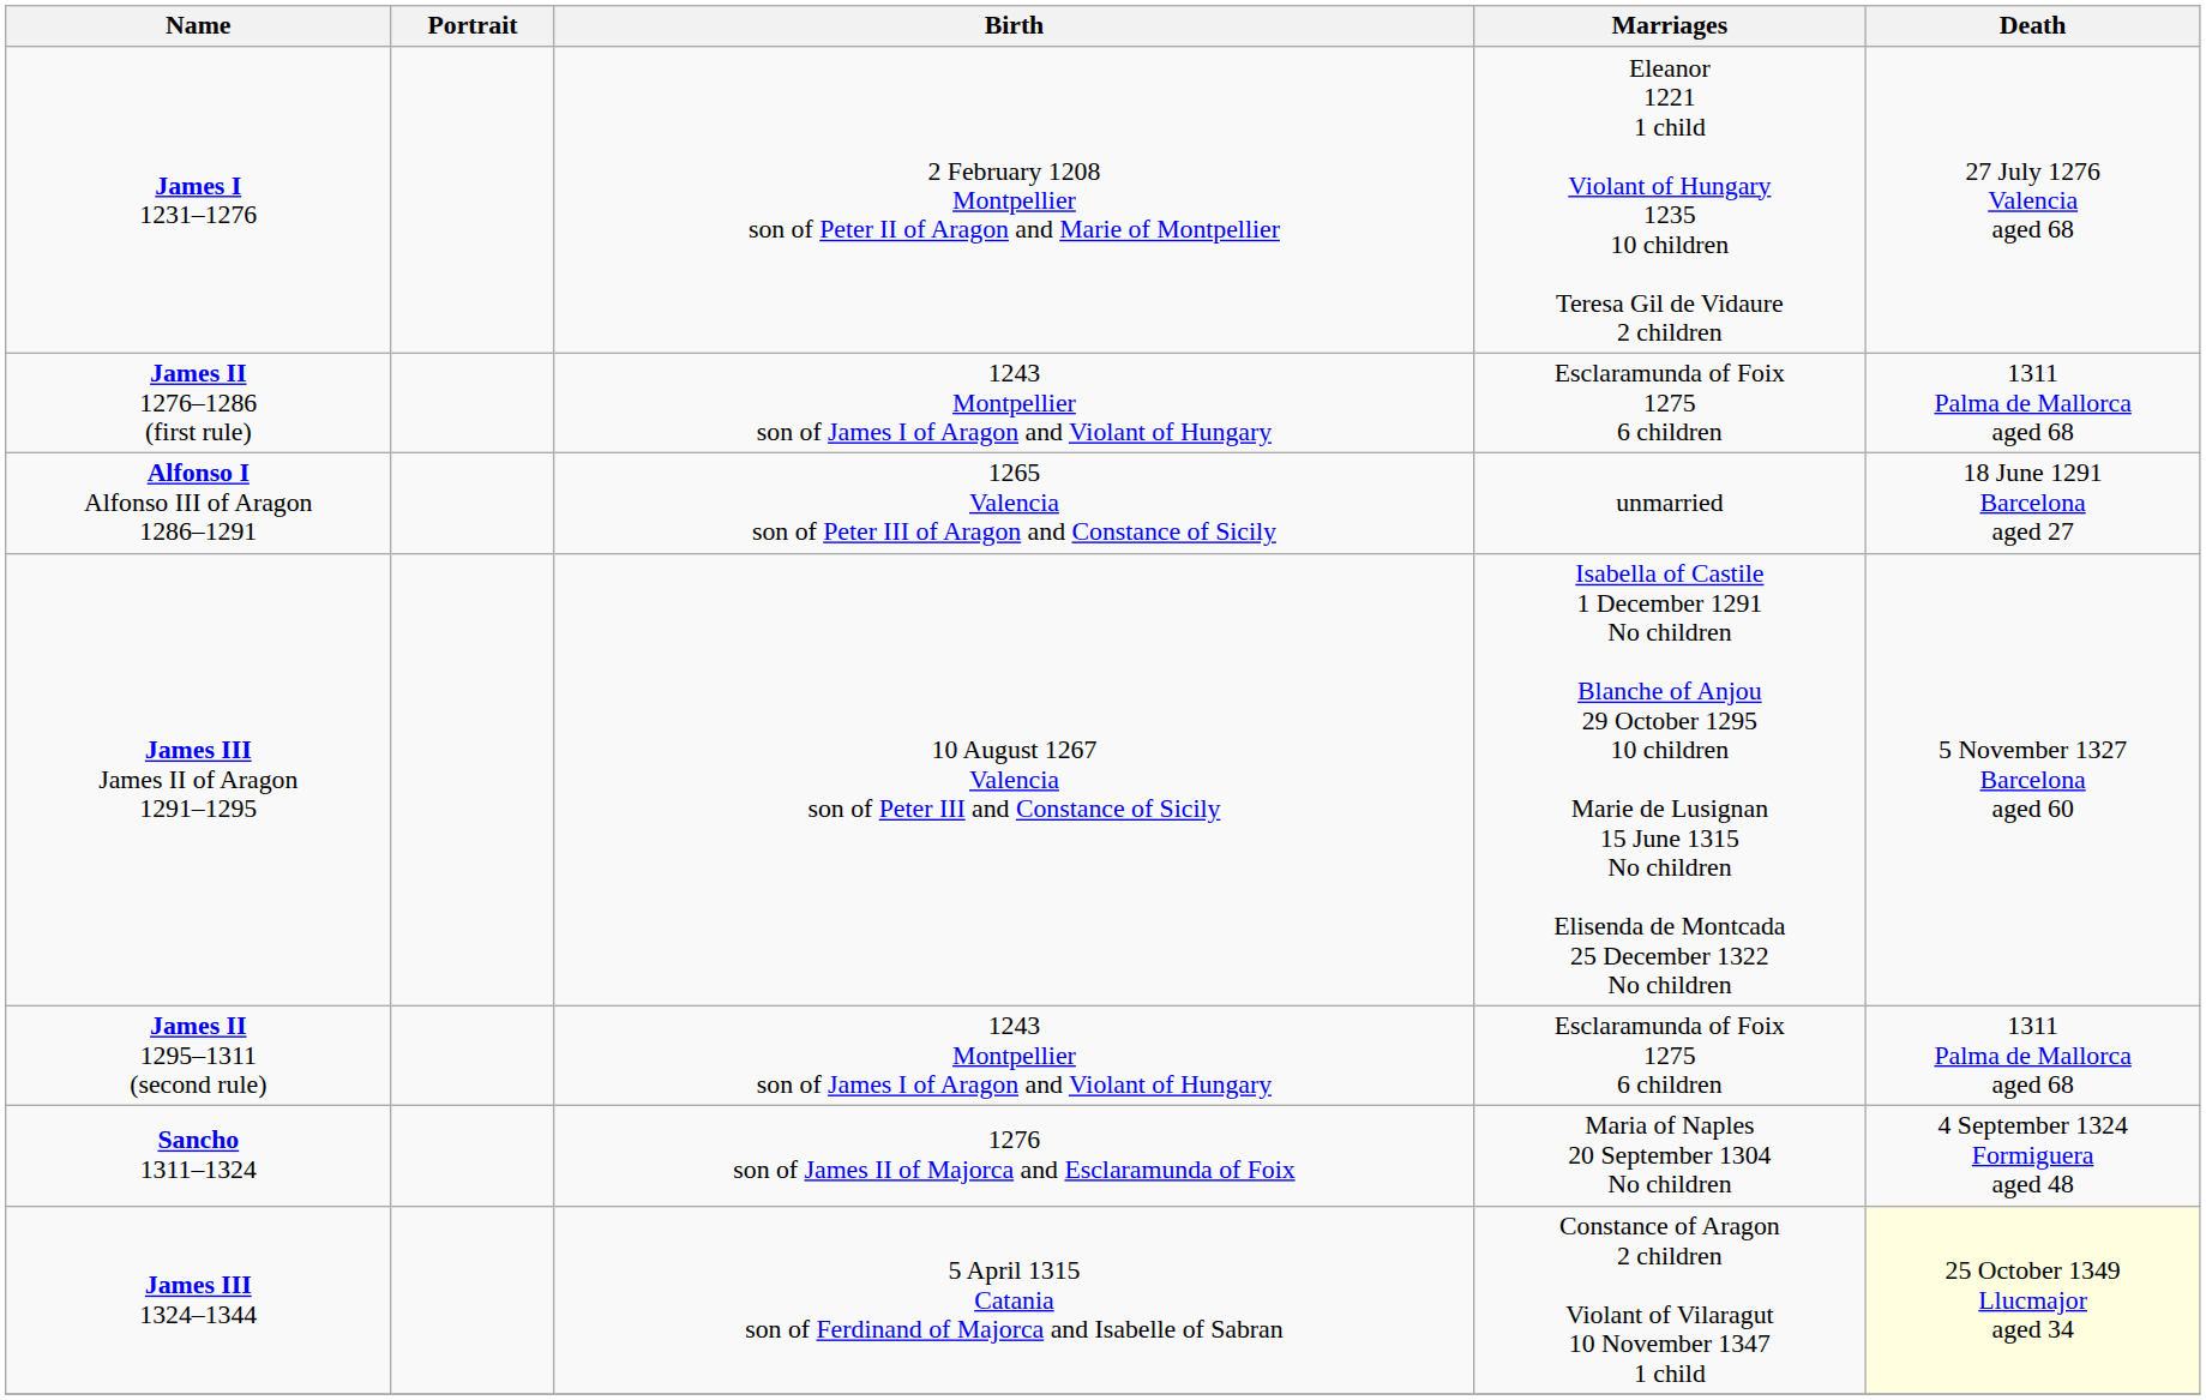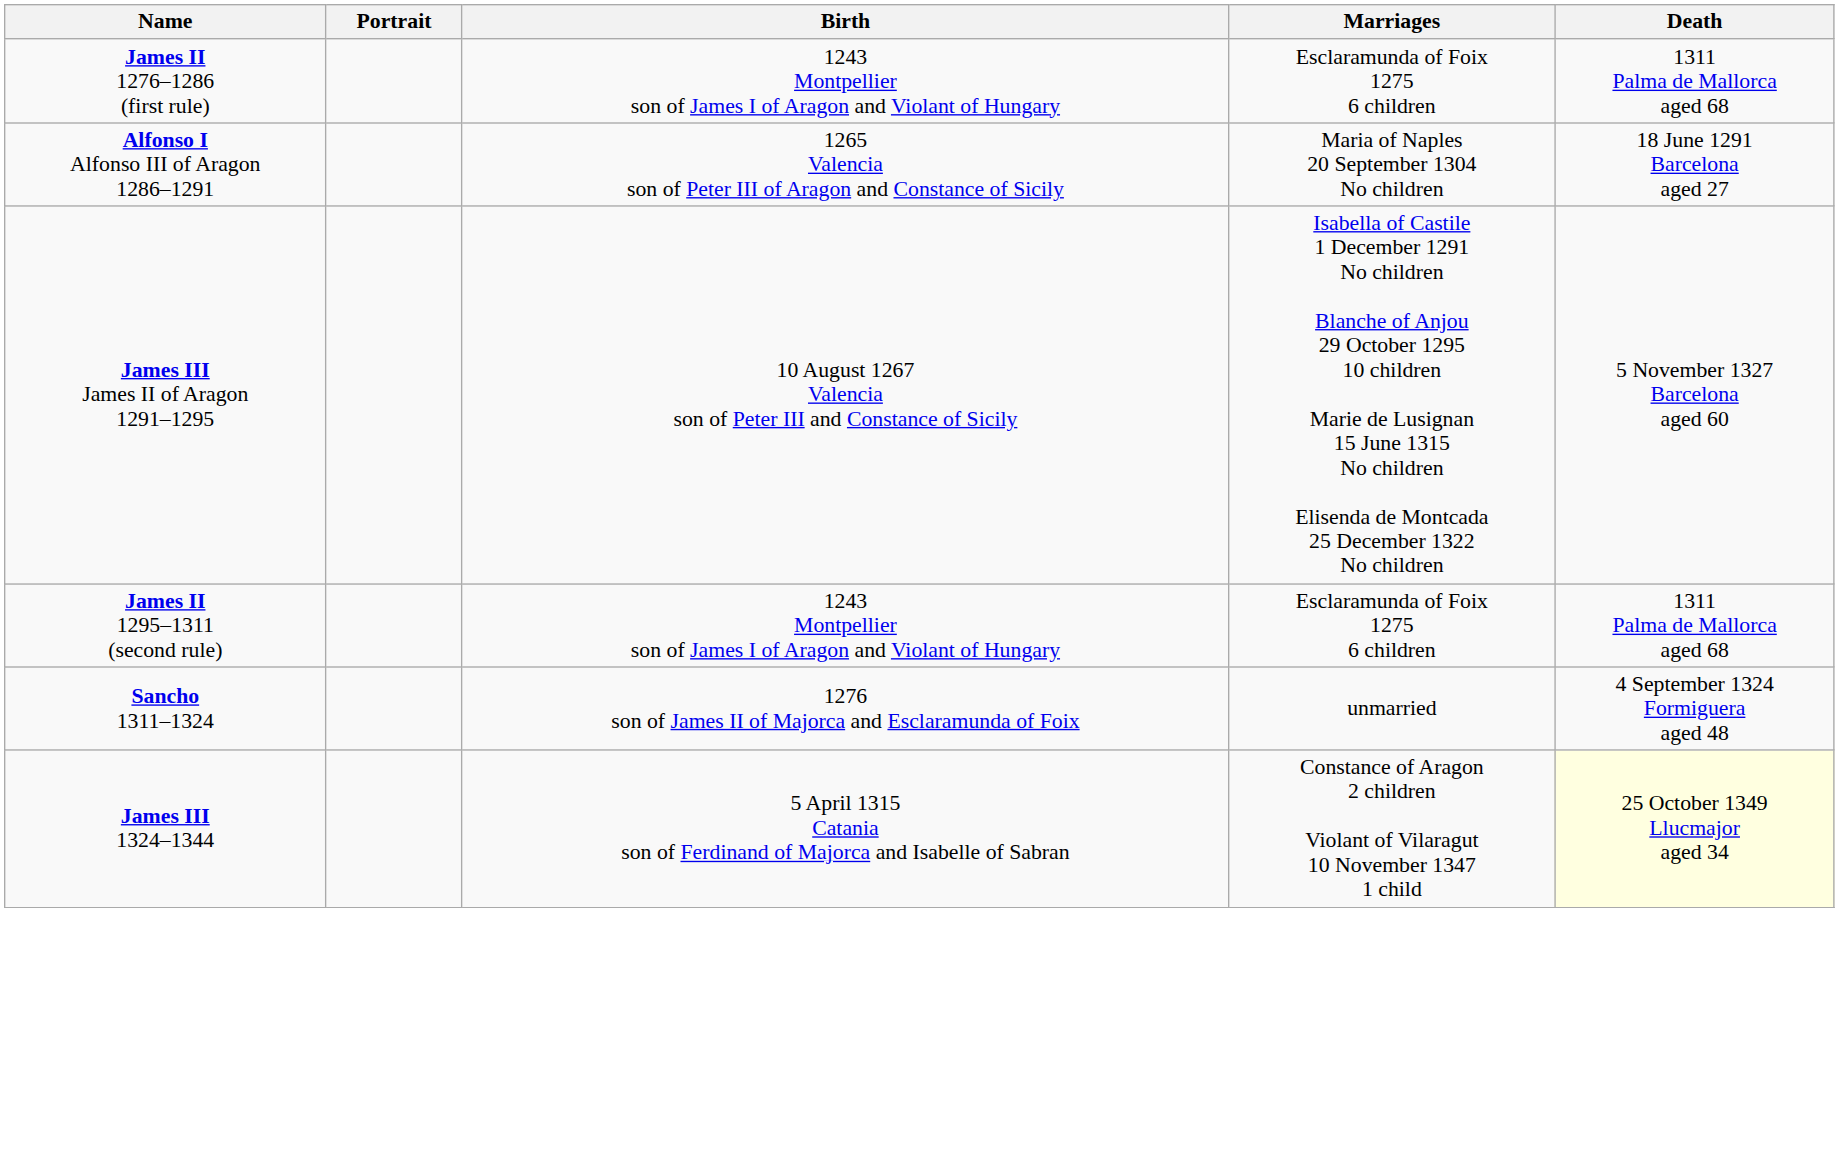- row: James I 1231–1276 | 2 February 1208 Montpellier son of Peter II of Aragon and Marie of Montpellier | Eleanor 1221 1 child Violant of Hungary 1235 10 children Teresa Gil de Vidaure 2 children | 27 July 1276 Valencia aged 68
Alfonso I Alfonso III of Aragon 1286–1291 | Marriages: unmarried -> Maria of Naples 20 September 1304 No children
Sancho 1311–1324 | Marriages: Maria of Naples 20 September 1304 No children -> unmarried
